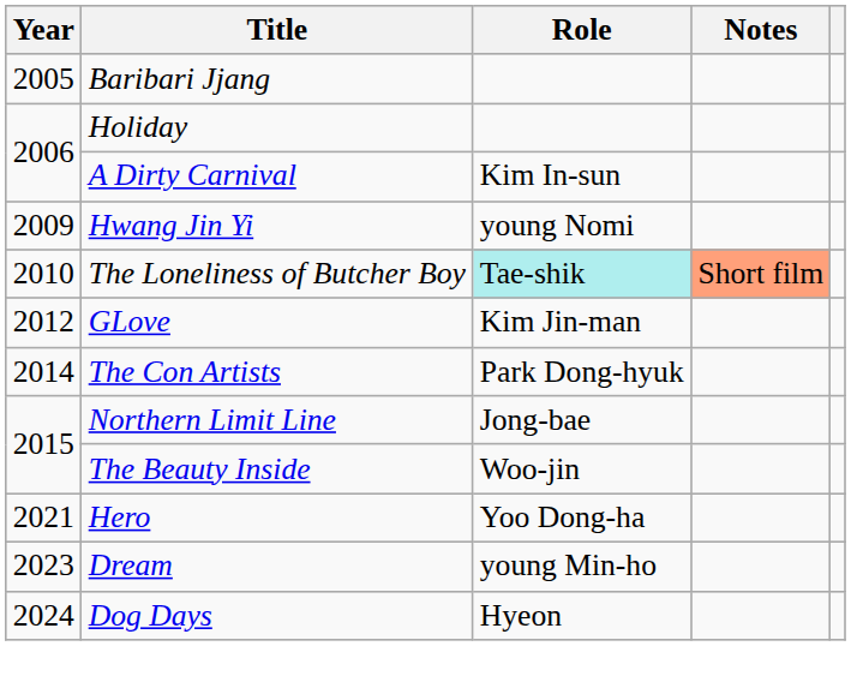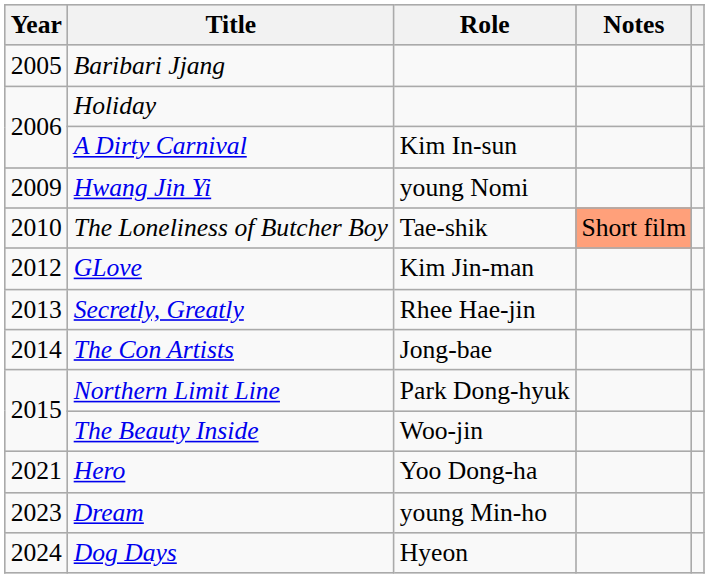The Loneliness of Butcher Boy | Role: paleturquoise background -> no background
+ row: 2013 | Secretly, Greatly | Rhee Hae-jin
The Con Artists | Role: Park Dong-hyuk -> Jong-bae
Northern Limit Line | Role: Jong-bae -> Park Dong-hyuk
